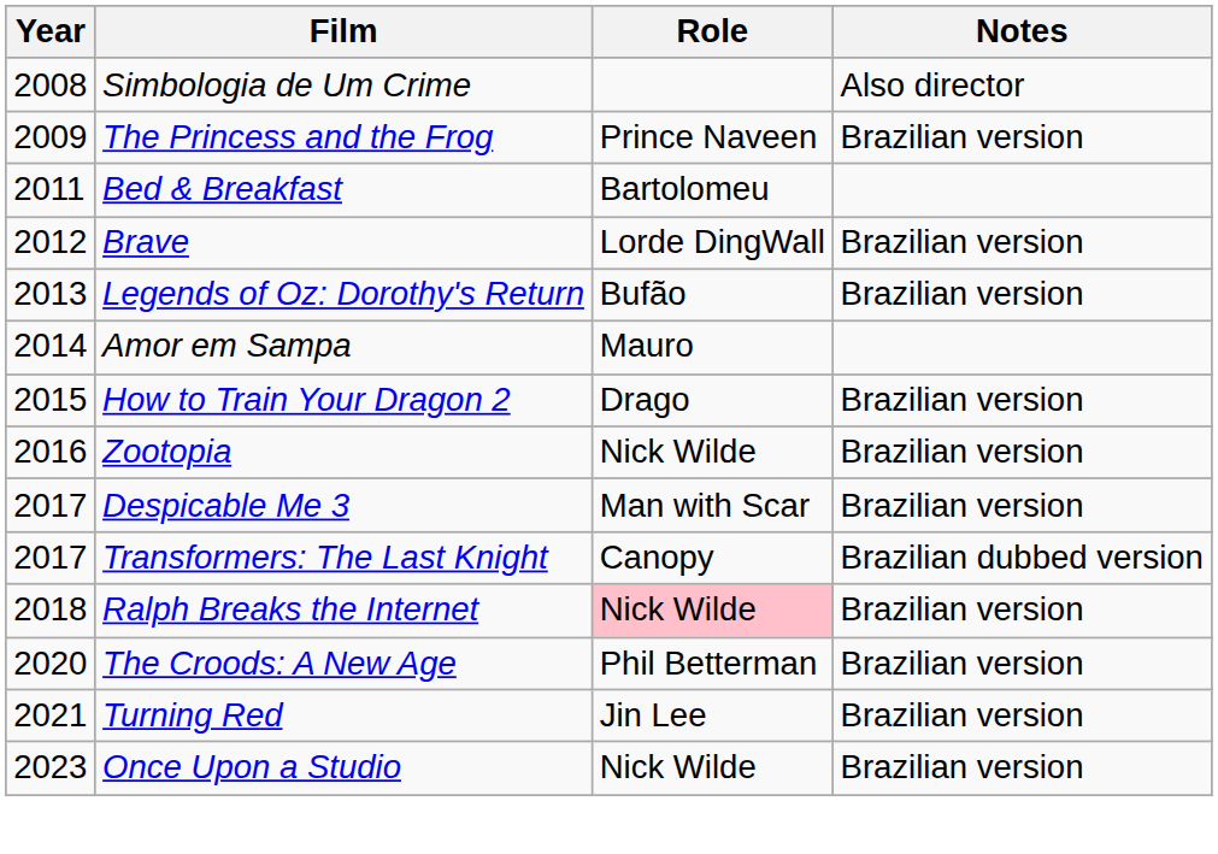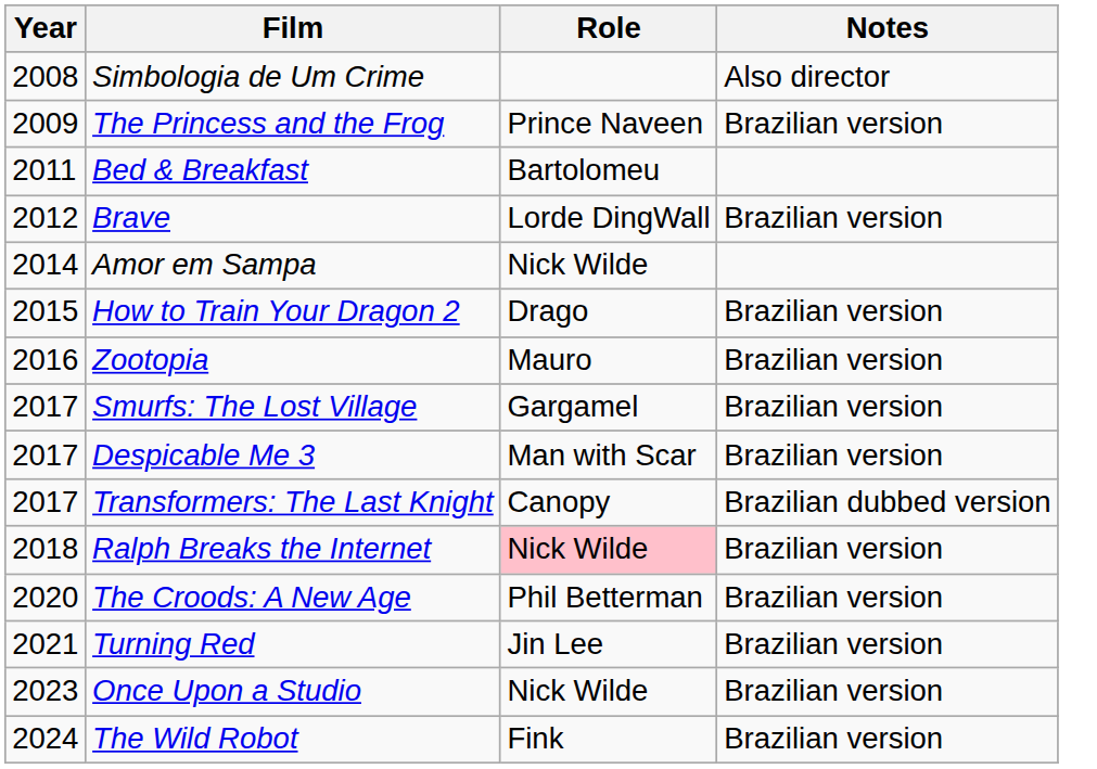- row: 2013 | Legends of Oz: Dorothy's Return | Bufão | Brazilian version
Amor em Sampa | Role: Mauro -> Nick Wilde
Zootopia | Role: Nick Wilde -> Mauro
+ row: 2017 | Smurfs: The Lost Village | Gargamel | Brazilian version
+ row: 2024 | The Wild Robot | Fink | Brazilian version
